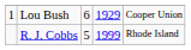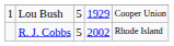Lou Bush | column 3: 6 -> 5
R. J. Cobbs | column 4: 1999 -> 2002
